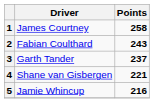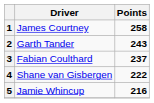2 | Driver: Fabian Coulthard -> Garth Tander
3 | Driver: Garth Tander -> Fabian Coulthard
4 | Points: 221 -> 222
